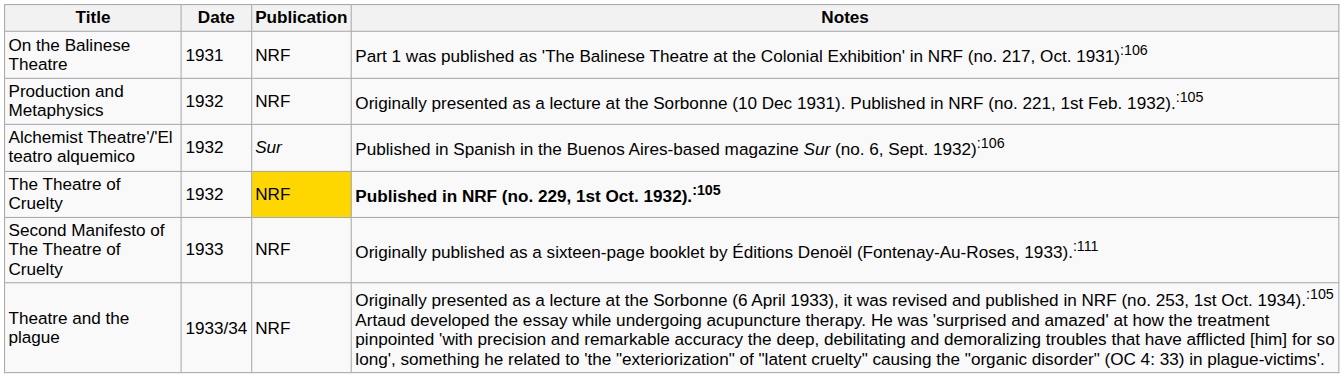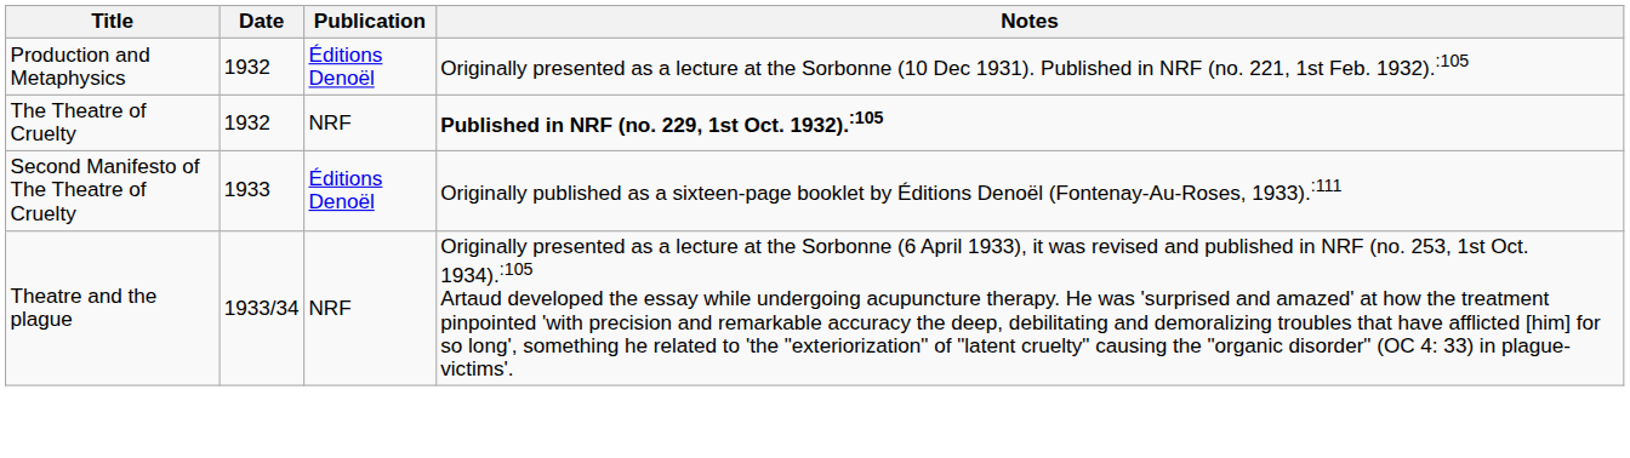- row: On the Balinese Theatre | 1931 | NRF | Part 1 was published as 'The Balinese Theatre at the Colonial Exhibition' in NRF (no. 217, Oct. 1931):106
Production and Metaphysics | Publication: NRF -> Éditions Denoël
- row: Alchemist Theatre'/'El teatro alquemico | 1932 | Sur | Published in Spanish in the Buenos Aires-based magazine Sur (no. 6, Sept. 1932):106
The Theatre of Cruelty | Publication: gold background -> no background
Second Manifesto of The Theatre of Cruelty | Publication: NRF -> Éditions Denoël
